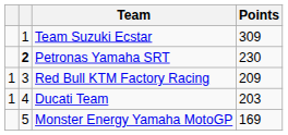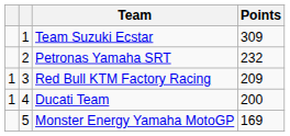Petronas Yamaha SRT | column 2: bold -> normal
Petronas Yamaha SRT | Points: 230 -> 232
Ducati Team | Points: 203 -> 200
